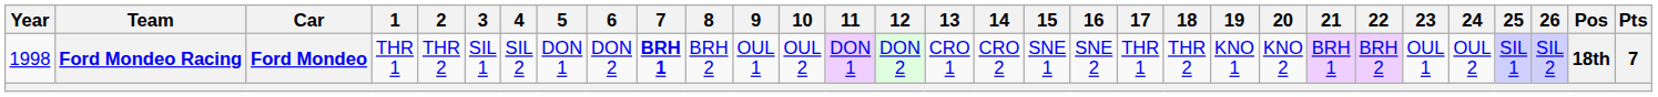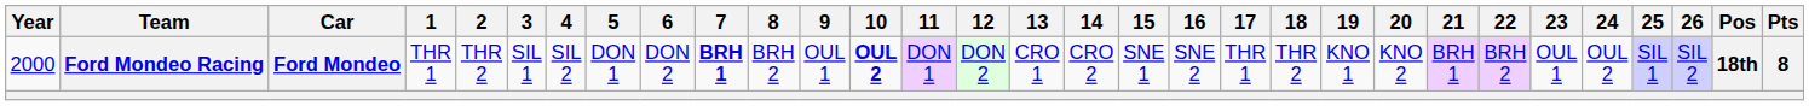Ford Mondeo Racing | Year: 1998 -> 2000
Ford Mondeo Racing | 10: normal -> bold
Ford Mondeo Racing | Pts: 7 -> 8
